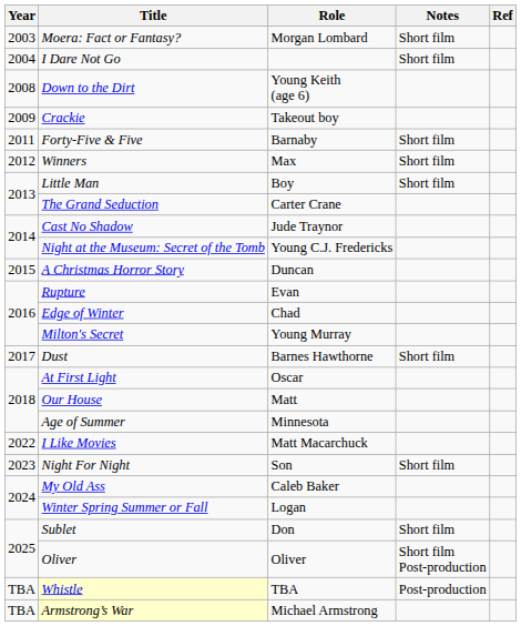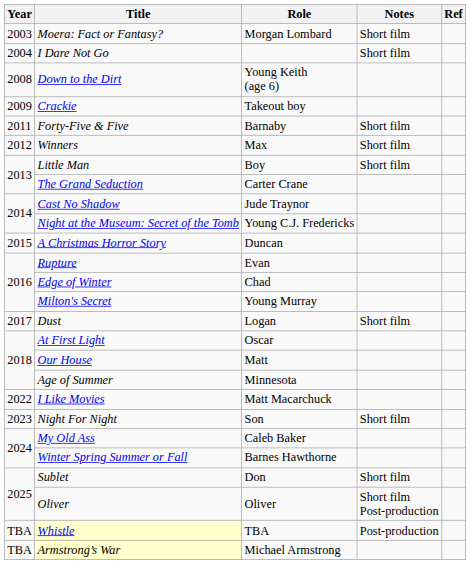Dust | Role: Barnes Hawthorne -> Logan
Winter Spring Summer or Fall | Role: Logan -> Barnes Hawthorne
